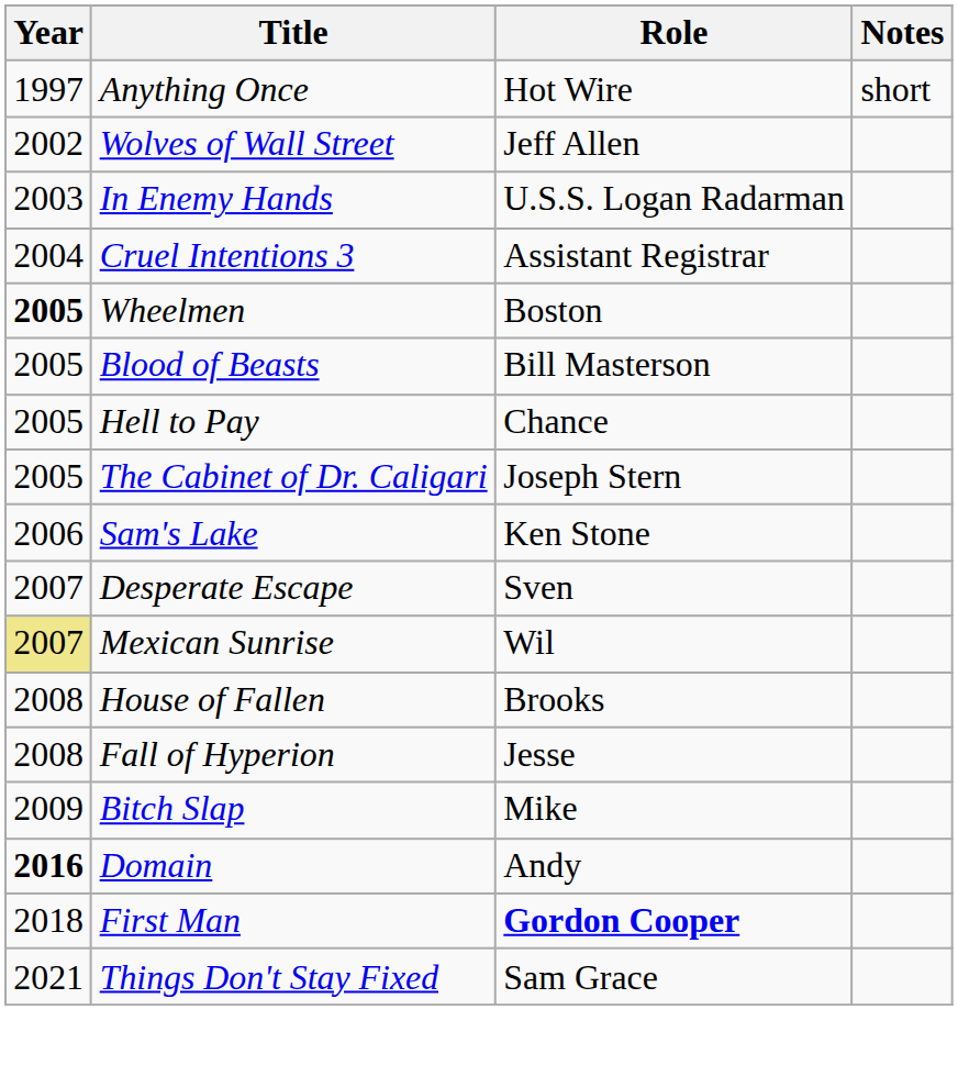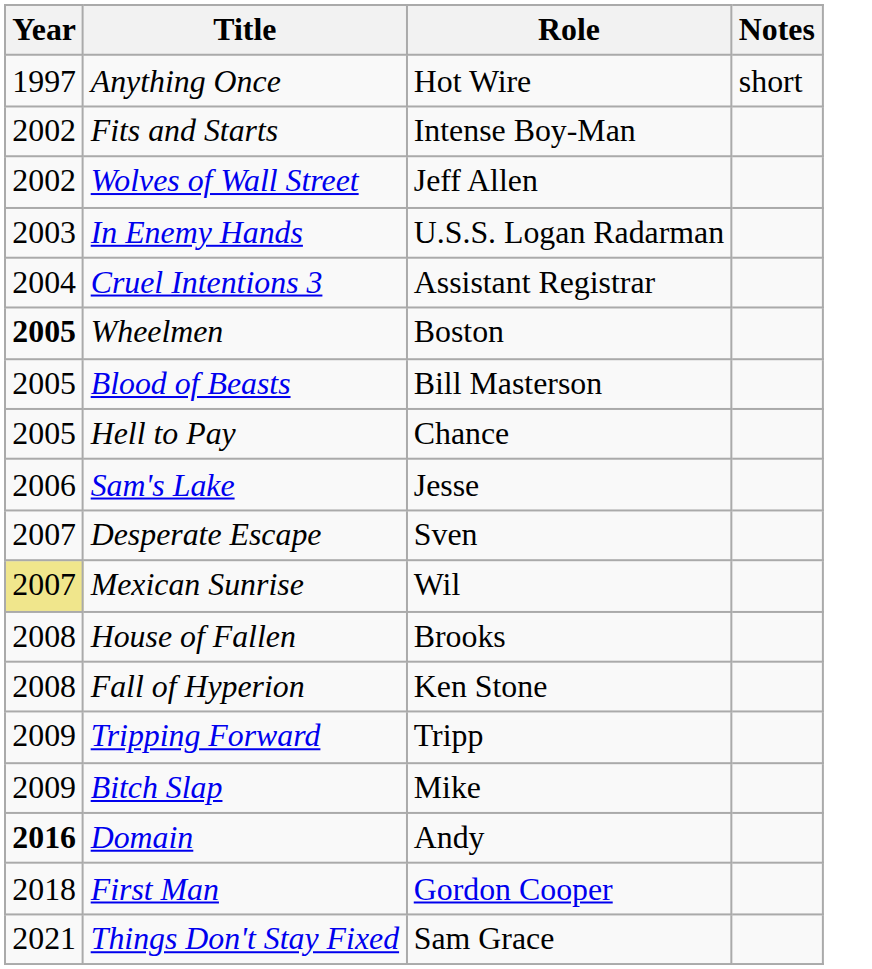+ row: 2002 | Fits and Starts | Intense Boy-Man
- row: 2005 | The Cabinet of Dr. Caligari | Joseph Stern
Sam's Lake | Role: Ken Stone -> Jesse
Fall of Hyperion | Role: Jesse -> Ken Stone
+ row: 2009 | Tripping Forward | Tripp
First Man | Role: bold -> normal
